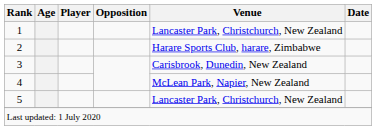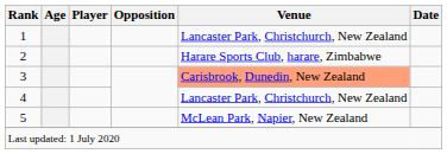3 | Venue: no background -> lightsalmon background
4 | Venue: McLean Park, Napier, New Zealand -> Lancaster Park, Christchurch, New Zealand
5 | Venue: Lancaster Park, Christchurch, New Zealand -> McLean Park, Napier, New Zealand
